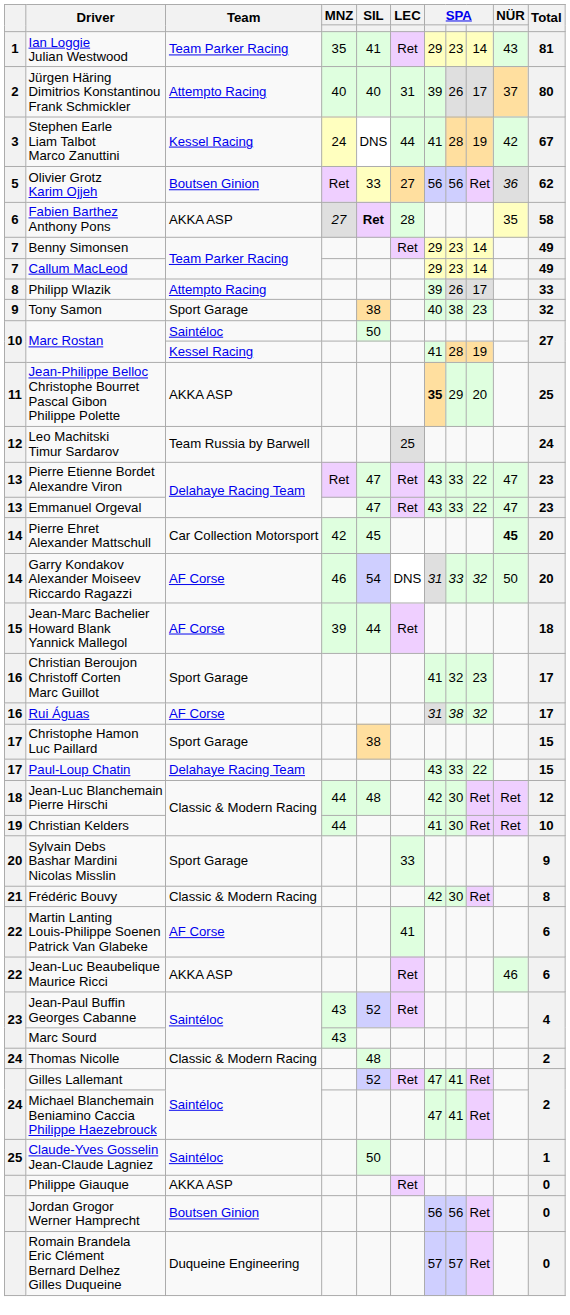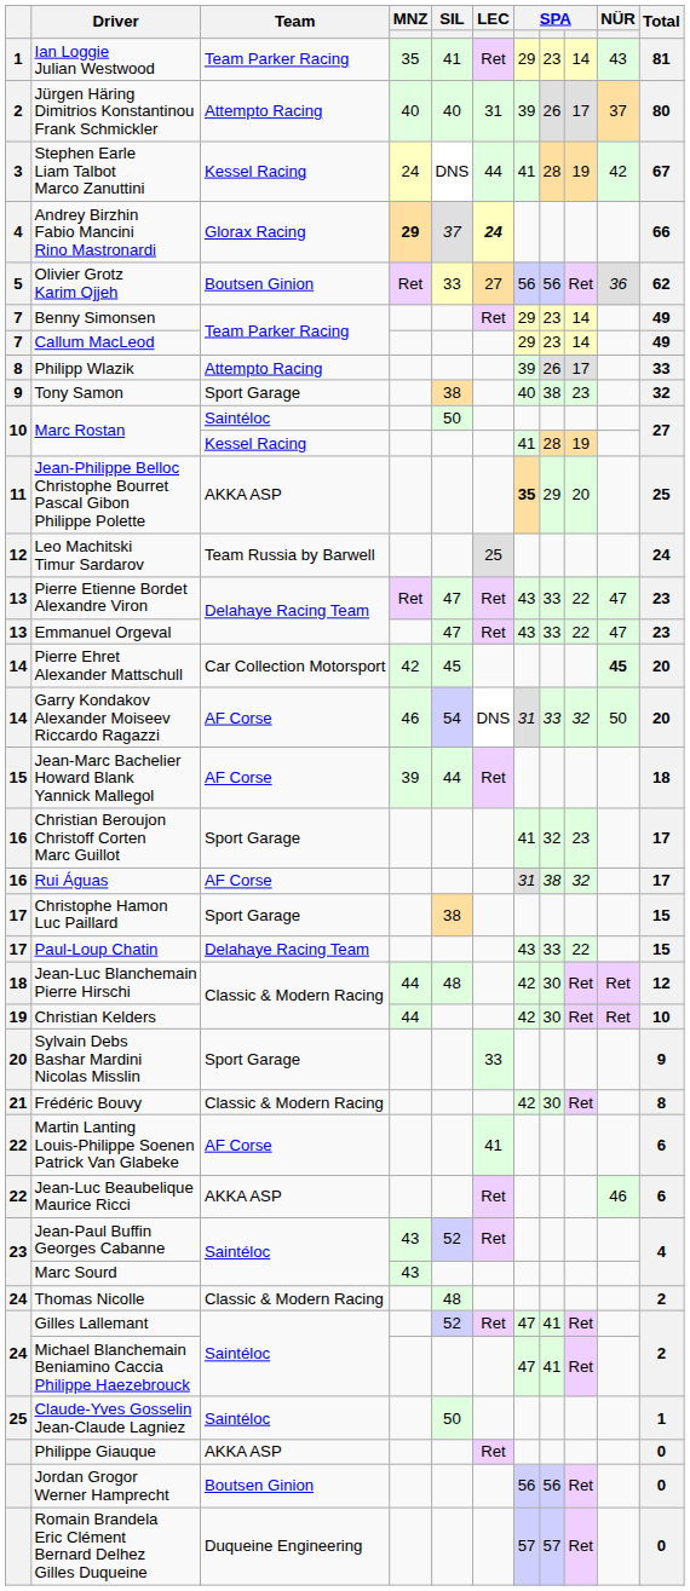+ row: 4 | Andrey Birzhin Fabio Mancini Rino Mastronardi | Glorax Racing | 29 | 37 | 24 | 66
- row: 6 | Fabien Barthez Anthony Pons | AKKA ASP | 27 | Ret | 28 | 35 | 58
Christian Kelders | column 7: 41 -> 42
